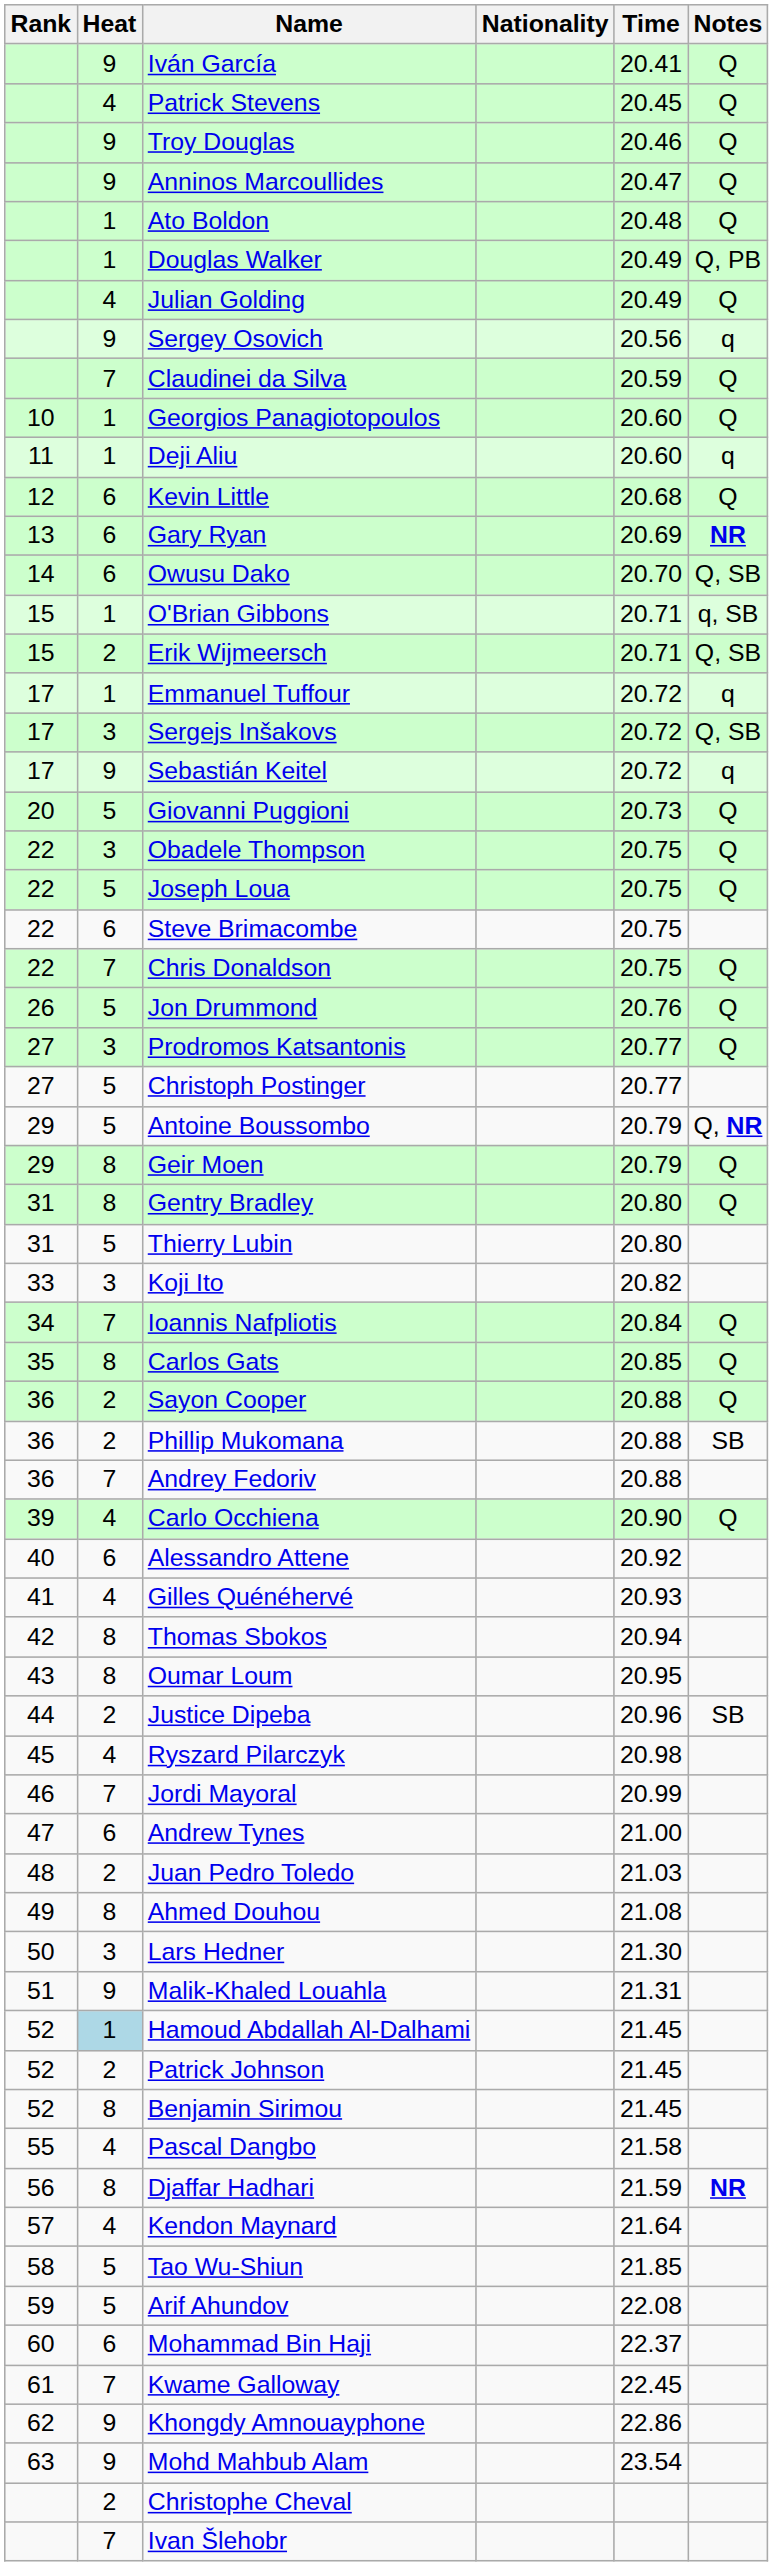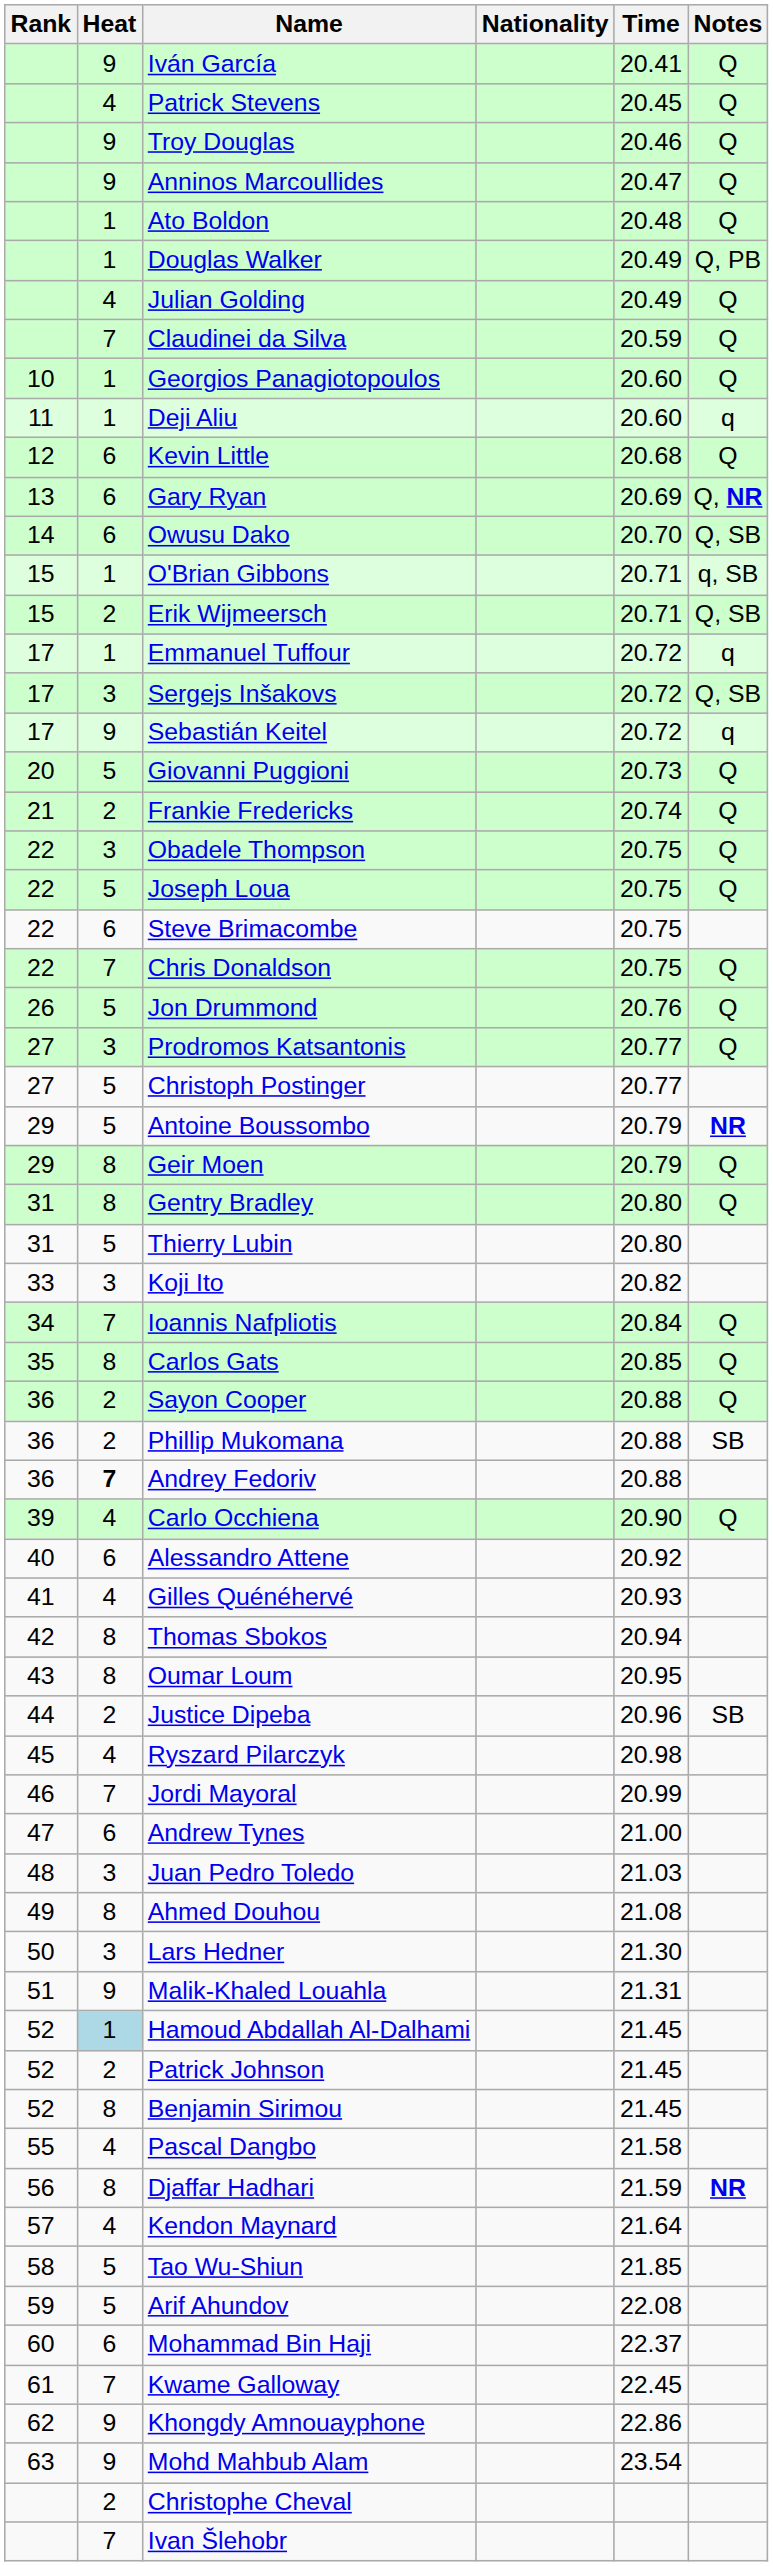- row: 9 | Sergey Osovich | 20.56 | q
Gary Ryan | Notes: NR -> Q, NR
+ row: 21 | 2 | Frankie Fredericks | 20.74 | Q
Antoine Boussombo | Notes: Q, NR -> NR
Andrey Fedoriv | Heat: normal -> bold
Juan Pedro Toledo | Heat: 2 -> 3
